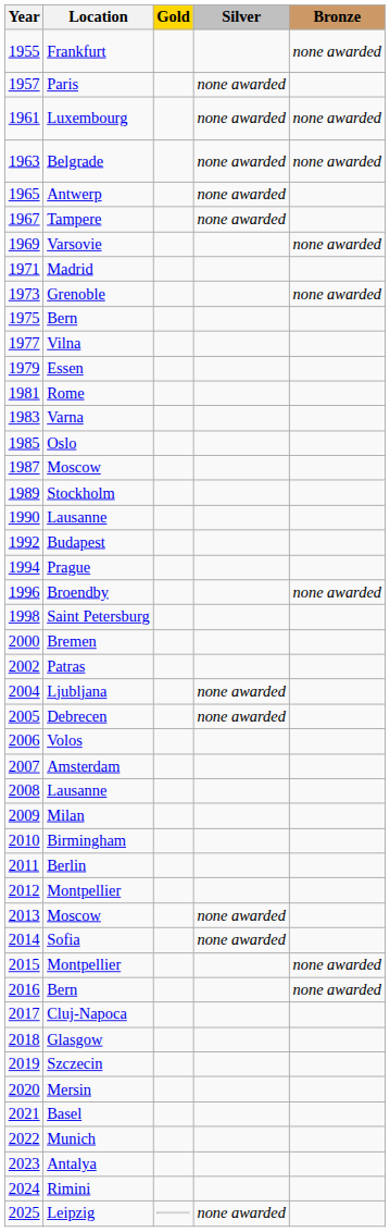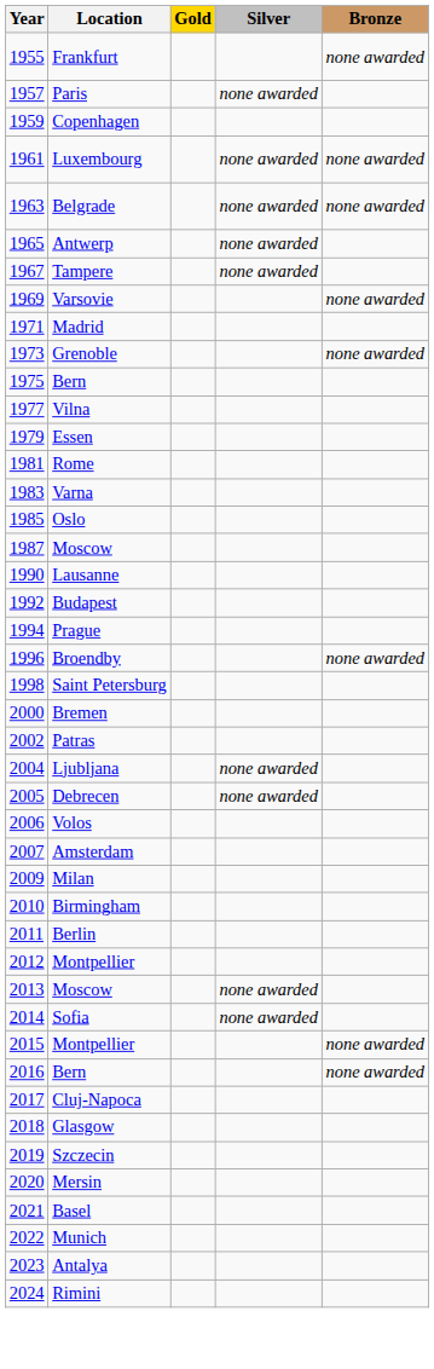+ row: 1959 | Copenhagen
- row: 1989 | Stockholm
- row: 2008 | Lausanne
- row: 2025 | Leipzig | none awarded
